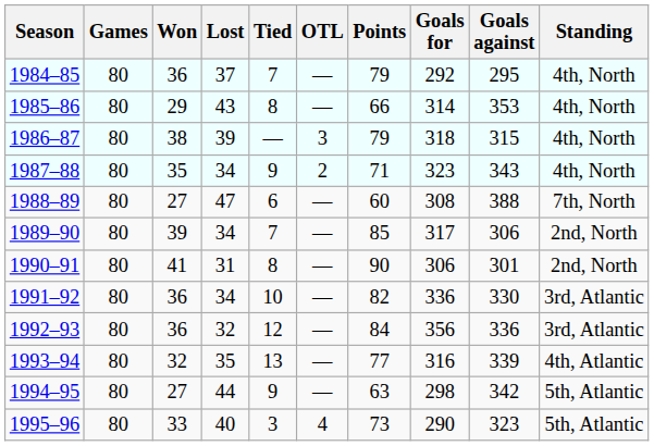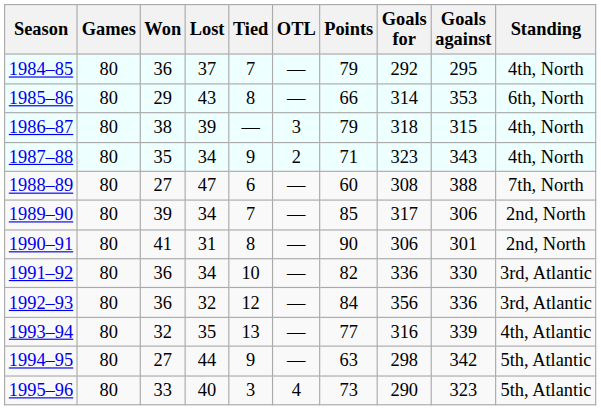1985–86 | Standing: 4th, North -> 6th, North
